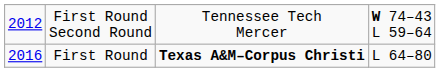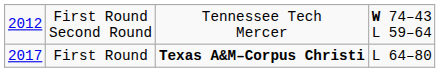First Round | column 1: 2016 -> 2017
